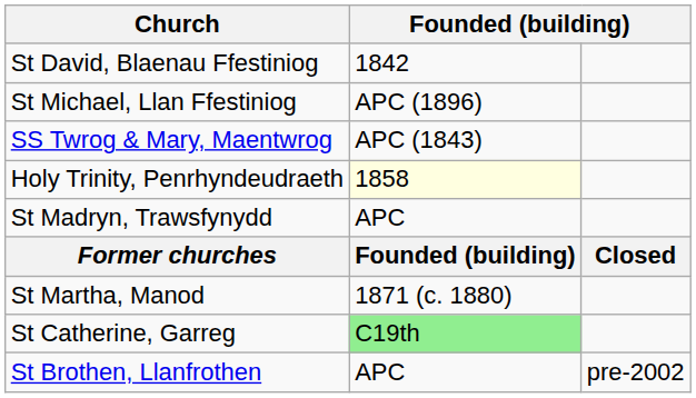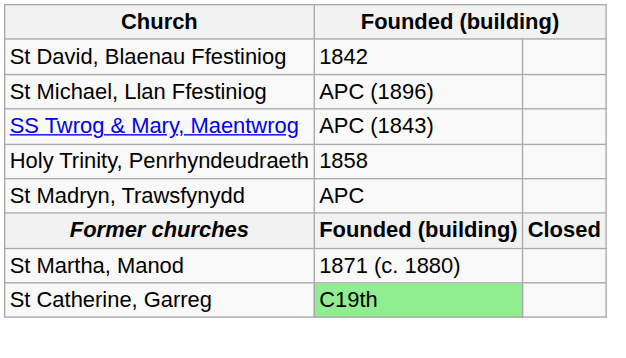Holy Trinity, Penrhyndeudraeth | column 2: lightyellow background -> no background
- row: St Brothen, Llanfrothen | APC | pre-2002
